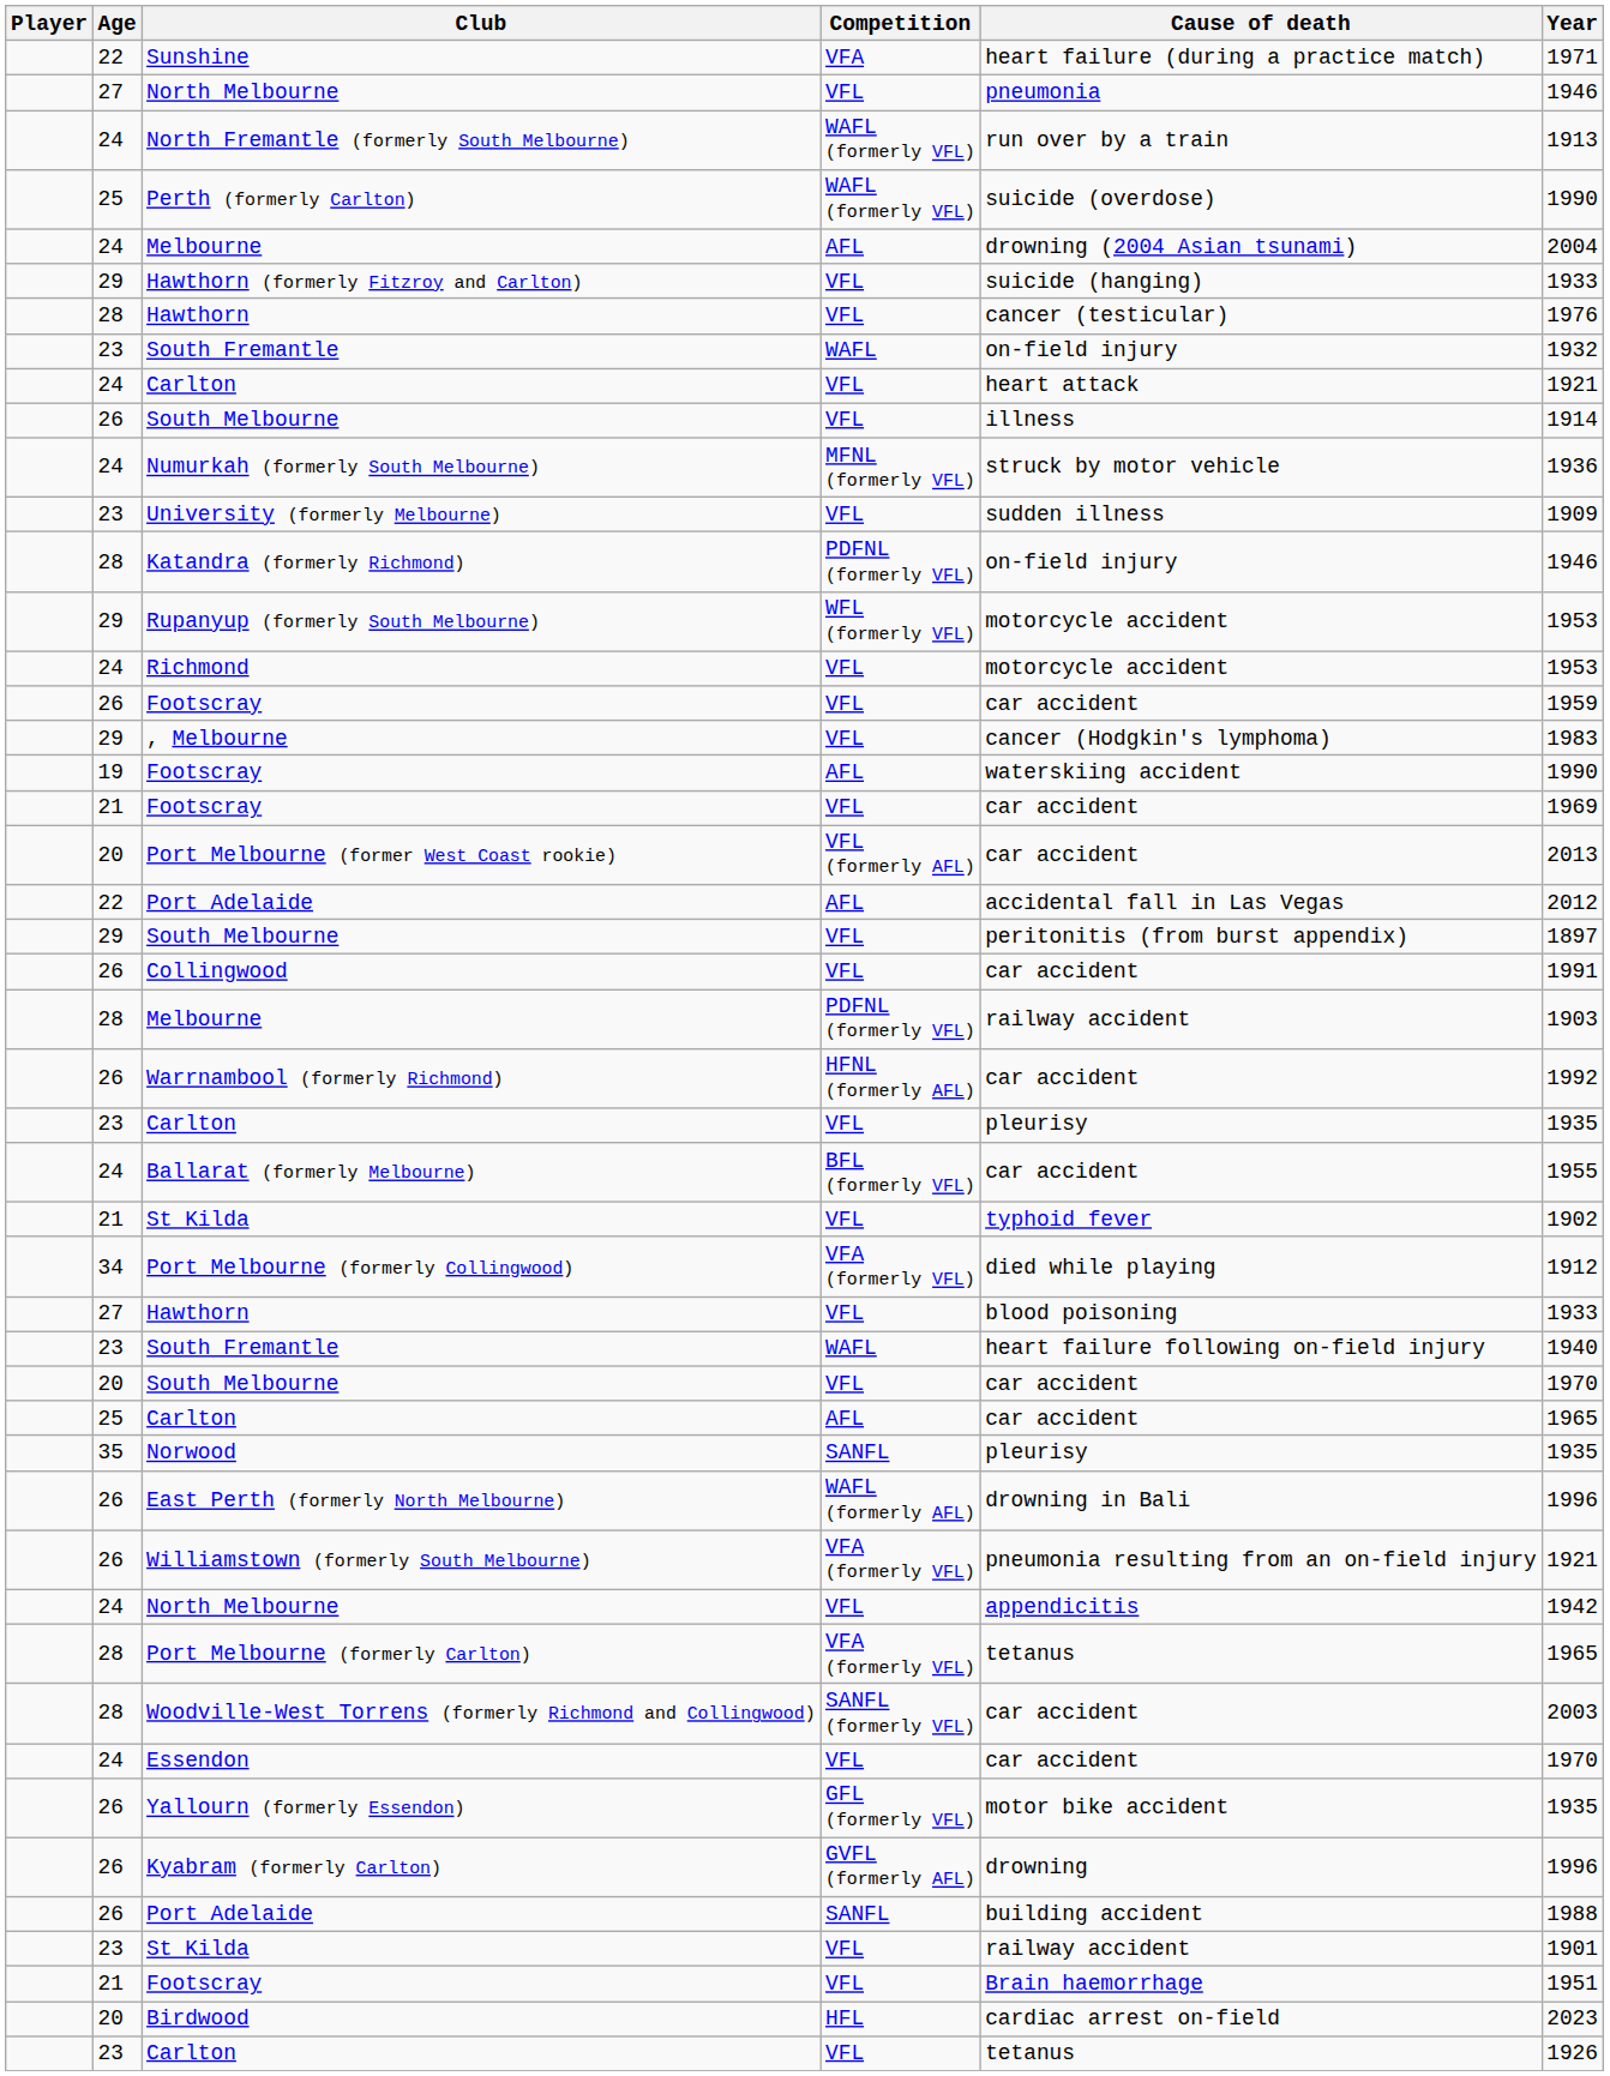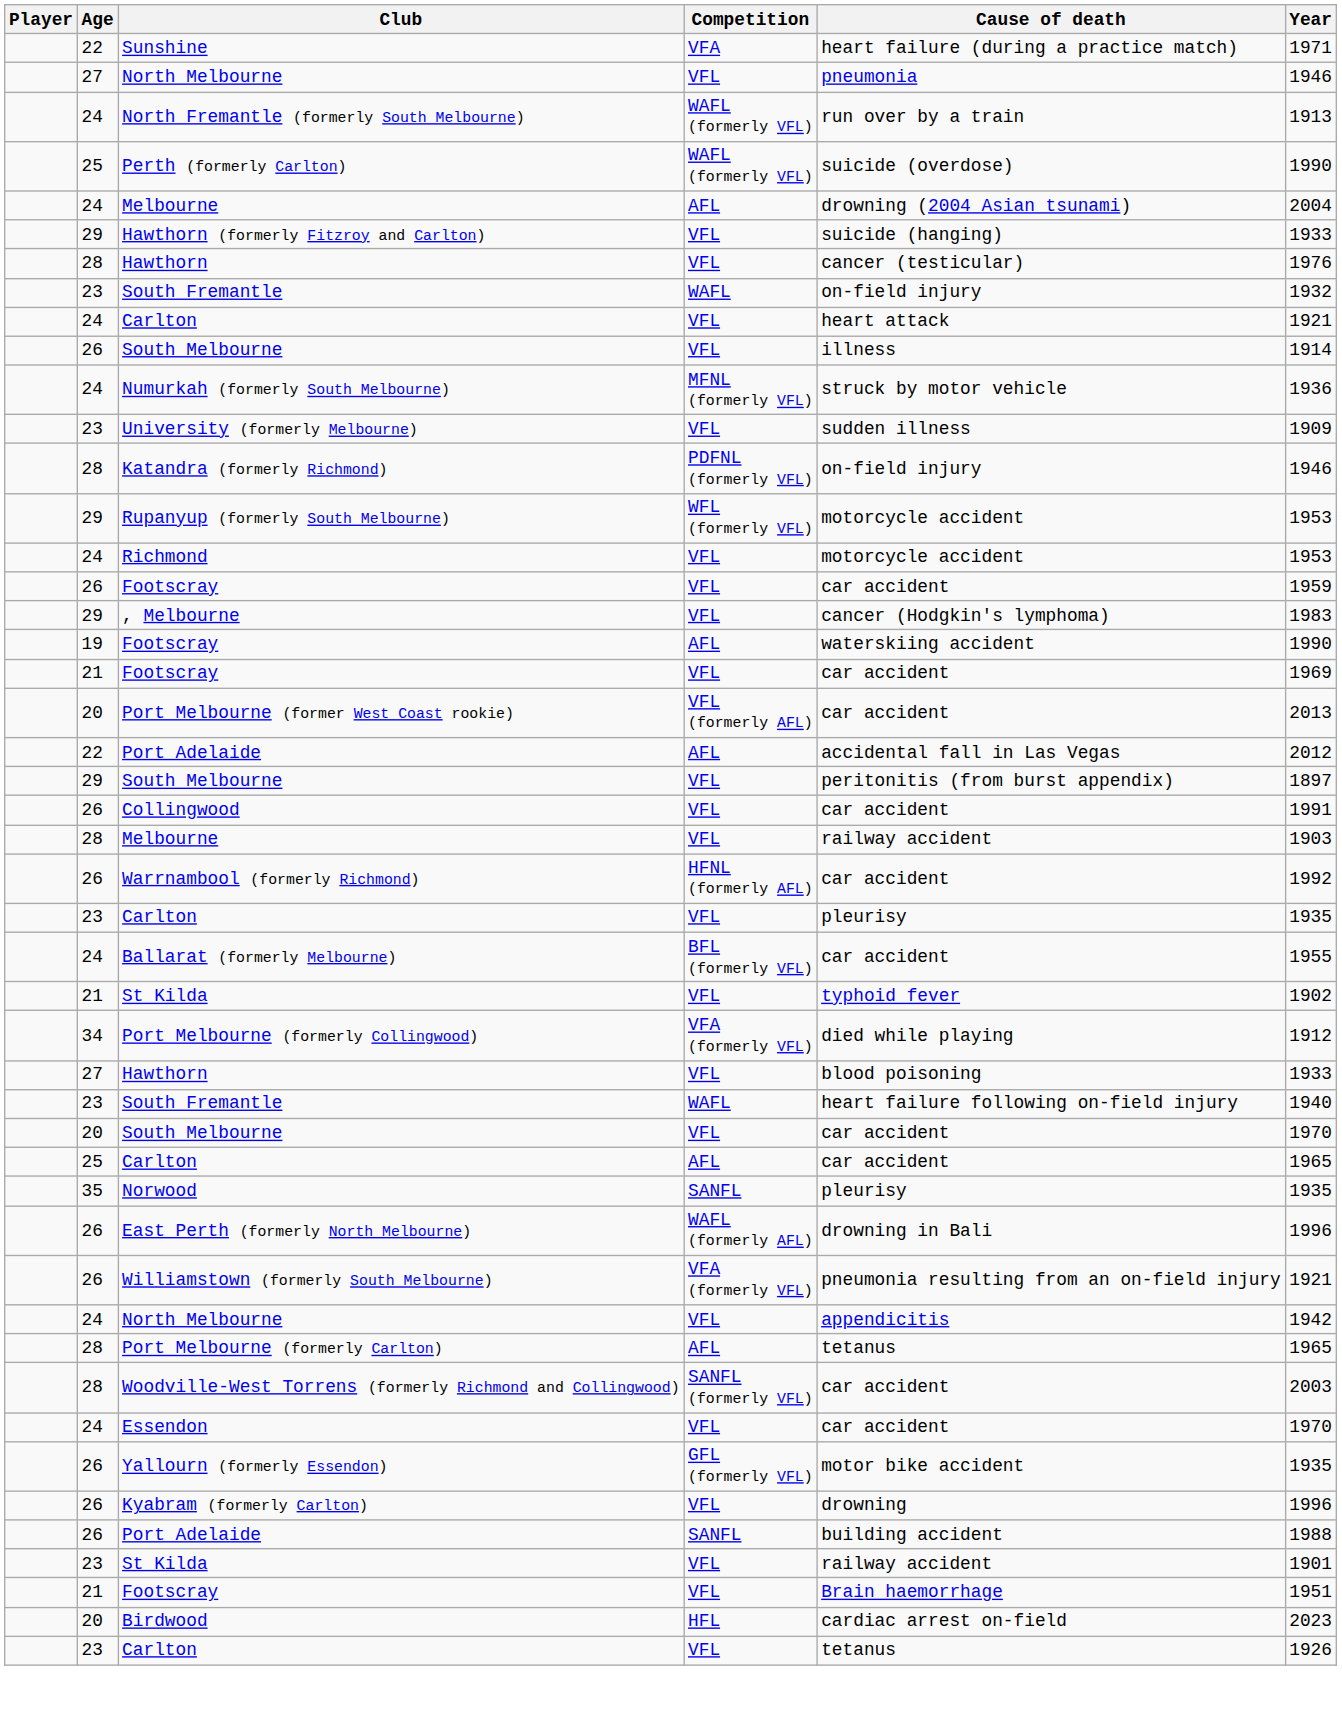28 / Melbourne | Competition: PDFNL (formerly VFL) -> VFL
Port Melbourne (formerly Carlton) | Competition: VFA (formerly VFL) -> AFL
Kyabram (formerly Carlton) | Competition: GVFL (formerly AFL) -> VFL
